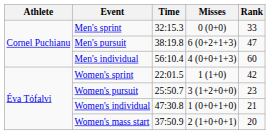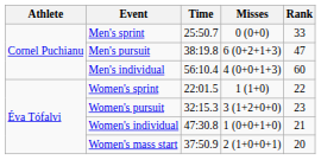Men's sprint | Time: 32:15.3 -> 25:50.7
Women's sprint | Rank: 42 -> 22
Women's pursuit | Time: 25:50.7 -> 32:15.3
